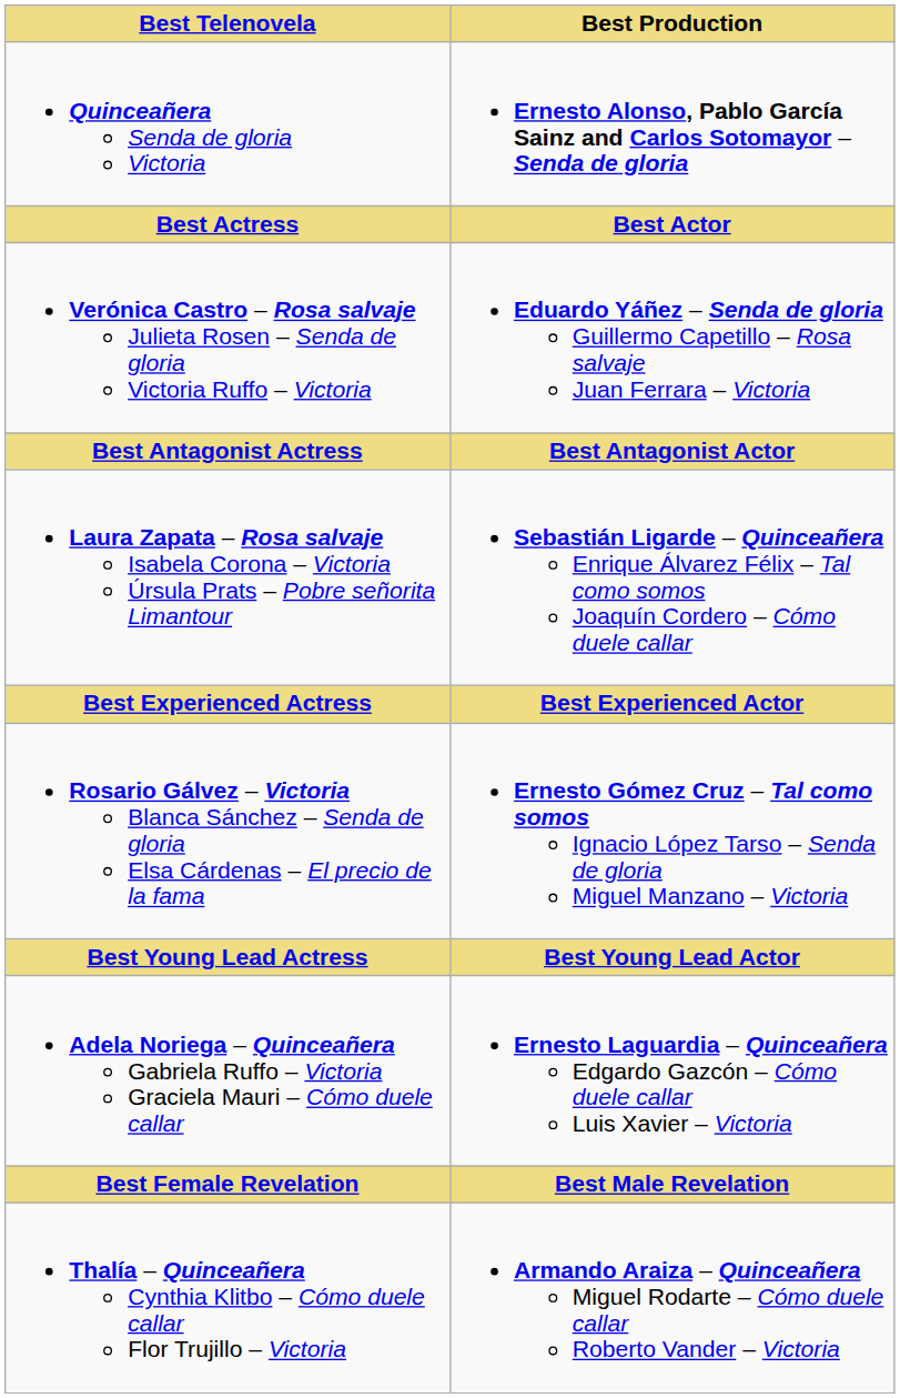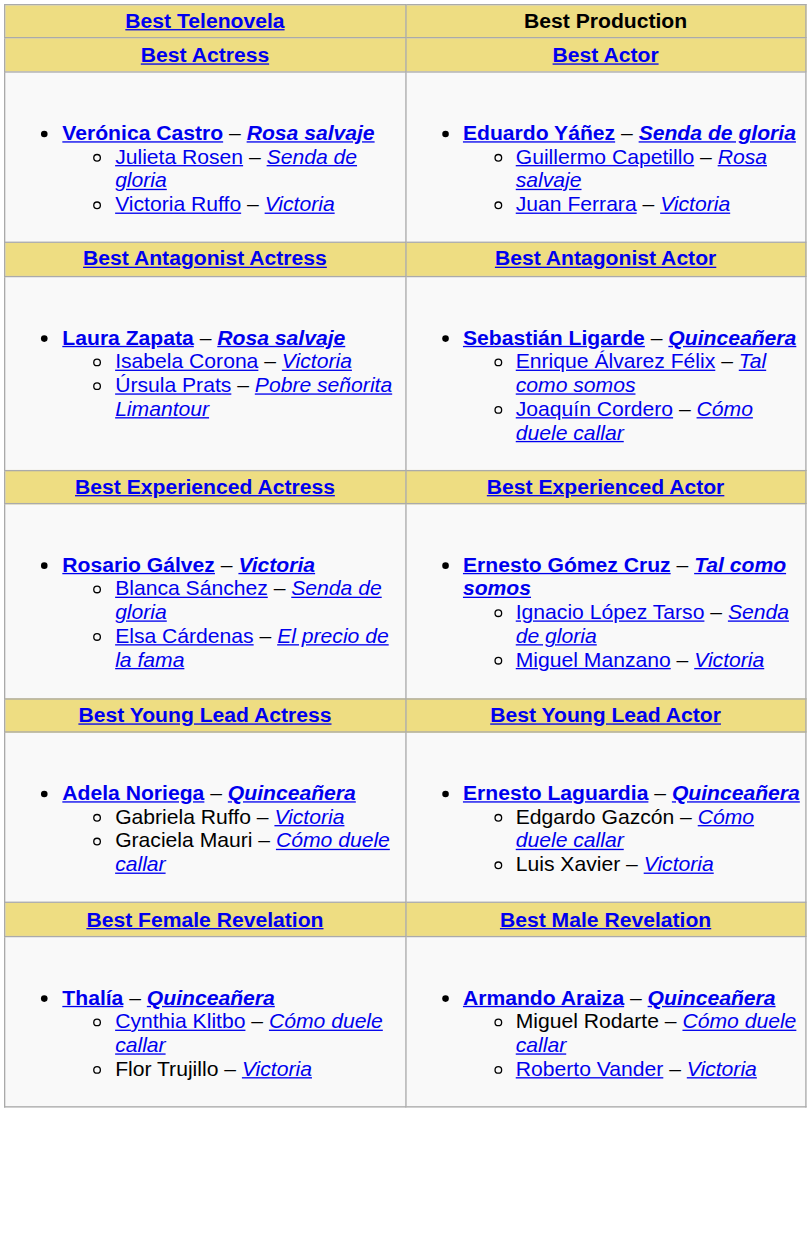- row: Quinceañera Senda de gloria Victoria | Ernesto Alonso, Pablo García Sainz and Carlos Sotomayor – Senda de gloria
